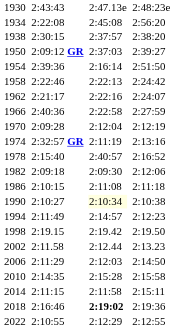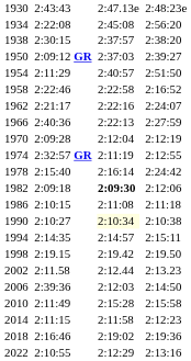1954 | column 3: 2:39:36 -> 2:11:29
1954 | column 5: 2:16:14 -> 2:40:57
1958 | column 5: 2:22:13 -> 2:22:58
1958 | column 7: 2:24:42 -> 2:16:52
1966 | column 5: 2:22:58 -> 2:22:13
1974 | column 7: 2:13:16 -> 2:12:55
1978 | column 5: 2:40:57 -> 2:16:14
1978 | column 7: 2:16:52 -> 2:24:42
1982 | column 5: normal -> bold
1994 | column 3: 2:11:49 -> 2:14:35
1994 | column 7: 2:12:23 -> 2:15:11
2006 | column 3: 2:11:29 -> 2:39:36
2010 | column 3: 2:14:35 -> 2:11:49
2014 | column 7: 2:15:11 -> 2:12:23
2018 | column 5: bold -> normal
2022 | column 7: 2:12:55 -> 2:13:16
